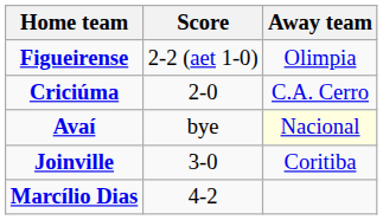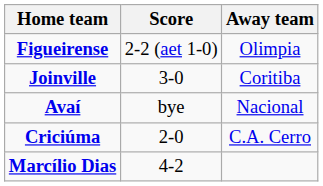rows swapped: Joinville <-> Criciúma
Avaí | Away team: lightyellow background -> no background
